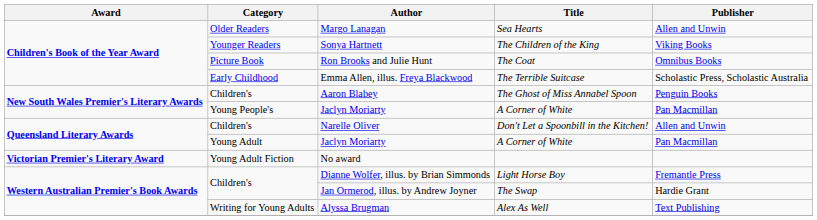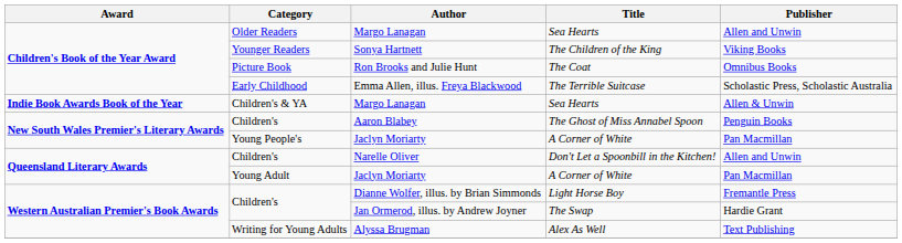+ row: Indie Book Awards Book of the Year | Children's & YA | Margo Lanagan | Sea Hearts | Allen & Unwin
- row: Victorian Premier's Literary Award | Young Adult Fiction | No award
